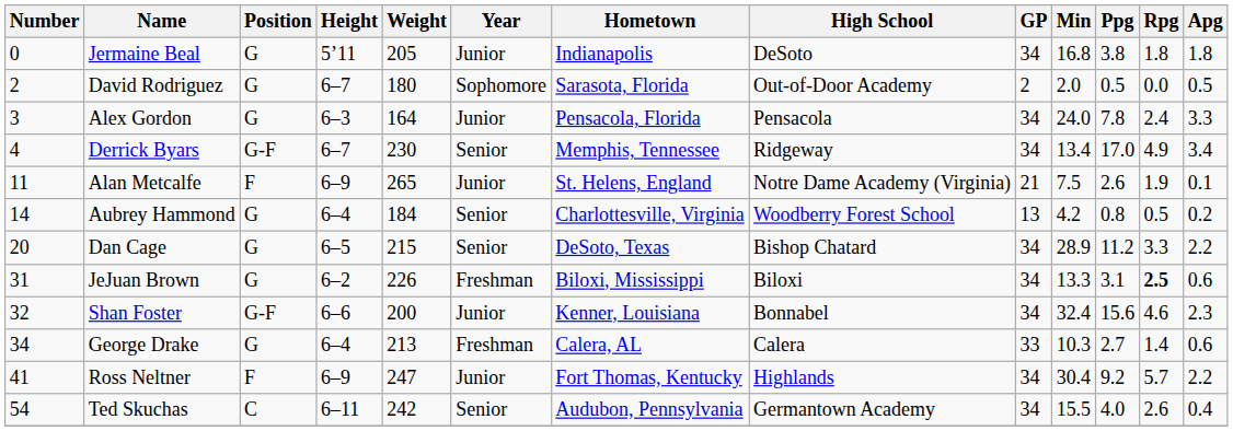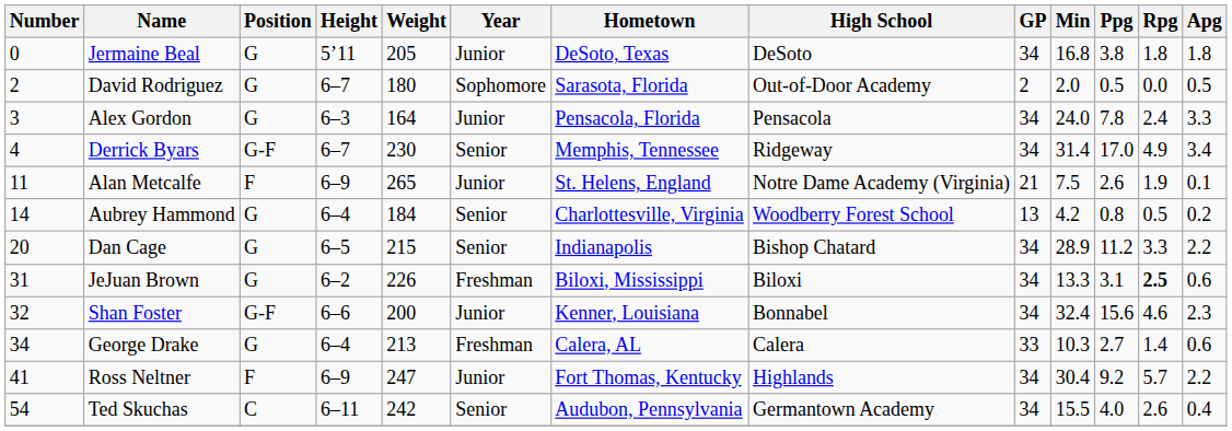Jermaine Beal | Hometown: Indianapolis -> DeSoto, Texas
Derrick Byars | Min: 13.4 -> 31.4
Dan Cage | Hometown: DeSoto, Texas -> Indianapolis
